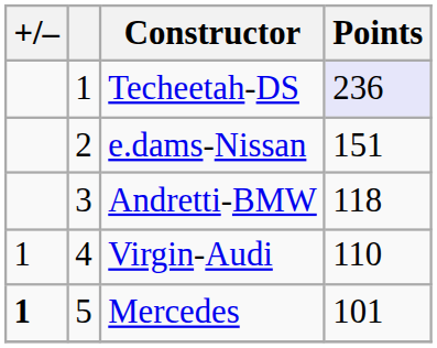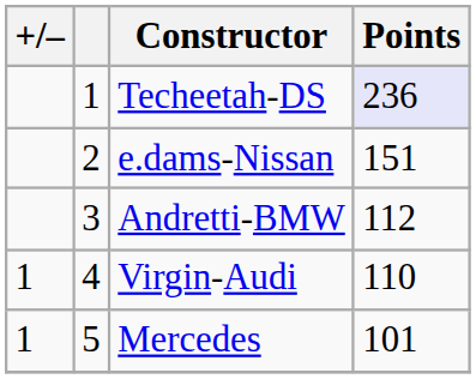Andretti-BMW | Points: 118 -> 112
Mercedes | +/–: bold -> normal
